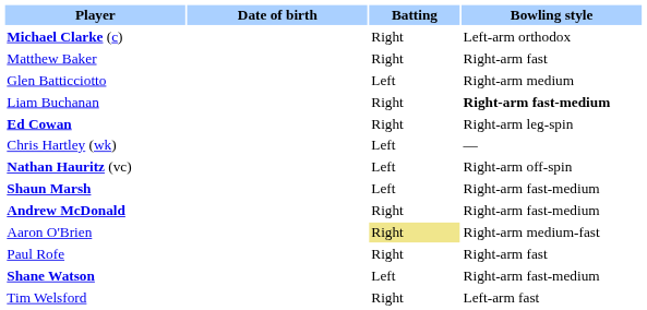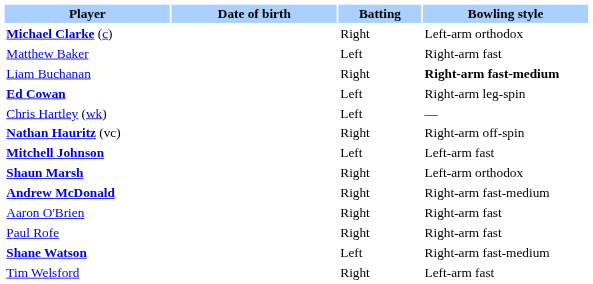Matthew Baker | Batting: Right -> Left
- row: Glen Batticciotto | Left | Right-arm medium
Ed Cowan | Batting: Right -> Left
Nathan Hauritz (vc) | Batting: Left -> Right
+ row: Mitchell Johnson | Left | Left-arm fast
Shaun Marsh | Batting: Left -> Right
Shaun Marsh | Bowling style: Right-arm fast-medium -> Left-arm orthodox
Aaron O'Brien | Batting: khaki background -> no background
Aaron O'Brien | Bowling style: Right-arm medium-fast -> Right-arm fast
